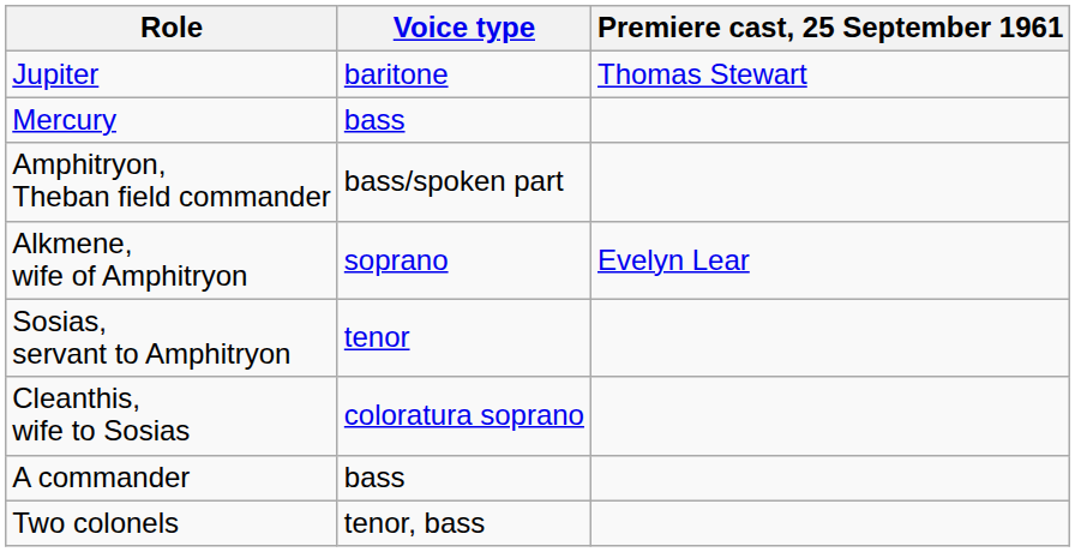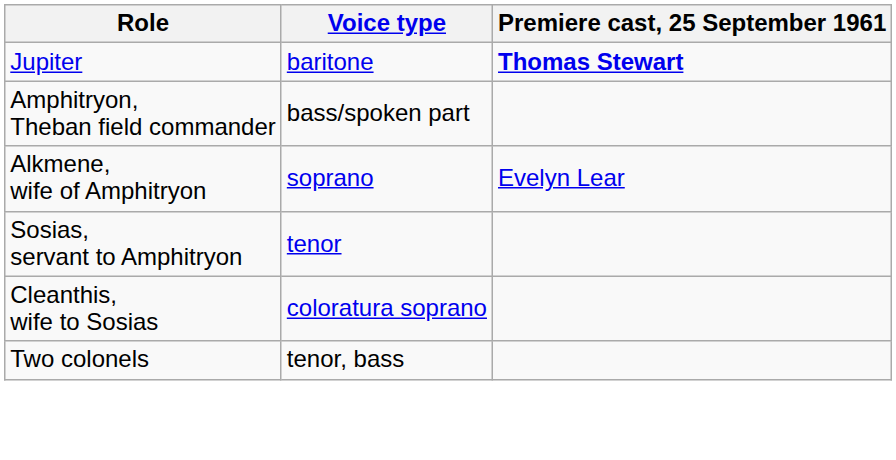Jupiter | Premiere cast, 25 September 1961: normal -> bold
- row: Mercury | bass
- row: A commander | bass
